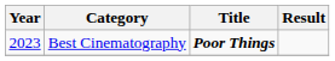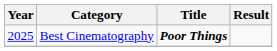Best Cinematography | Year: 2023 -> 2025
